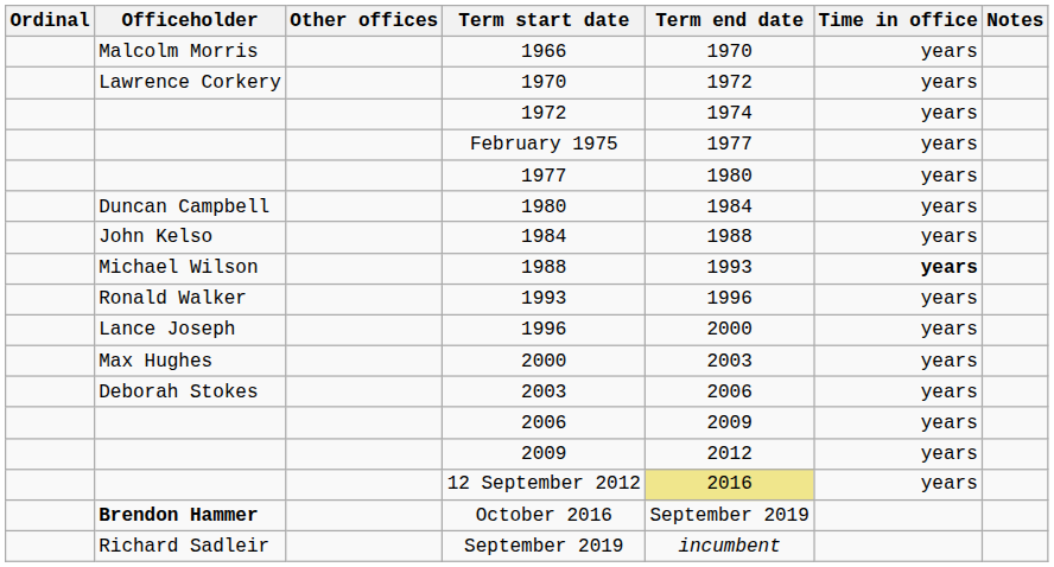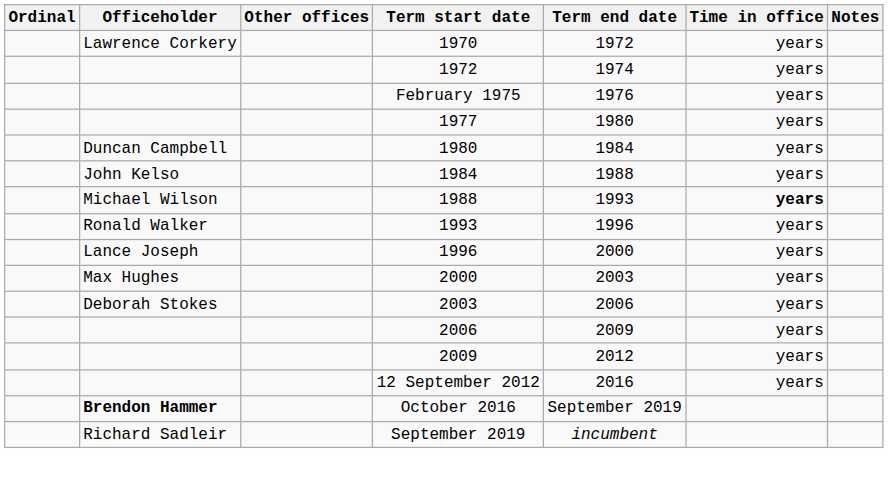- row: Malcolm Morris | 1966 | 1970 | years
February 1975 | Term end date: 1977 -> 1976
12 September 2012 | Term end date: khaki background -> no background
